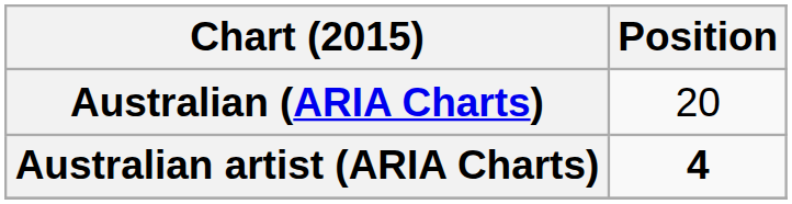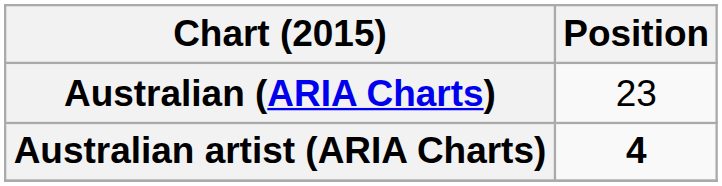Australian (ARIA Charts) | Position: 20 -> 23
